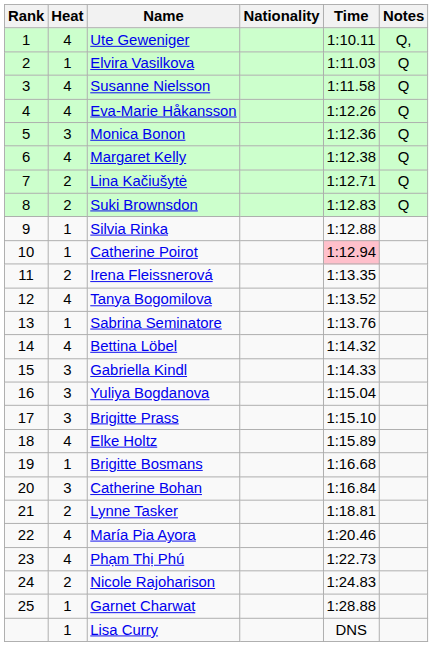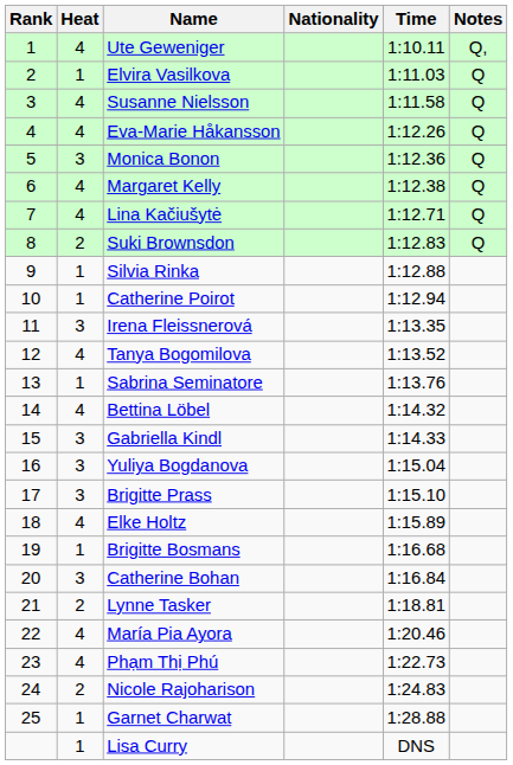Lina Kačiušytė | Heat: 2 -> 4
Catherine Poirot | Time: pink background -> no background
Irena Fleissnerová | Heat: 2 -> 3
